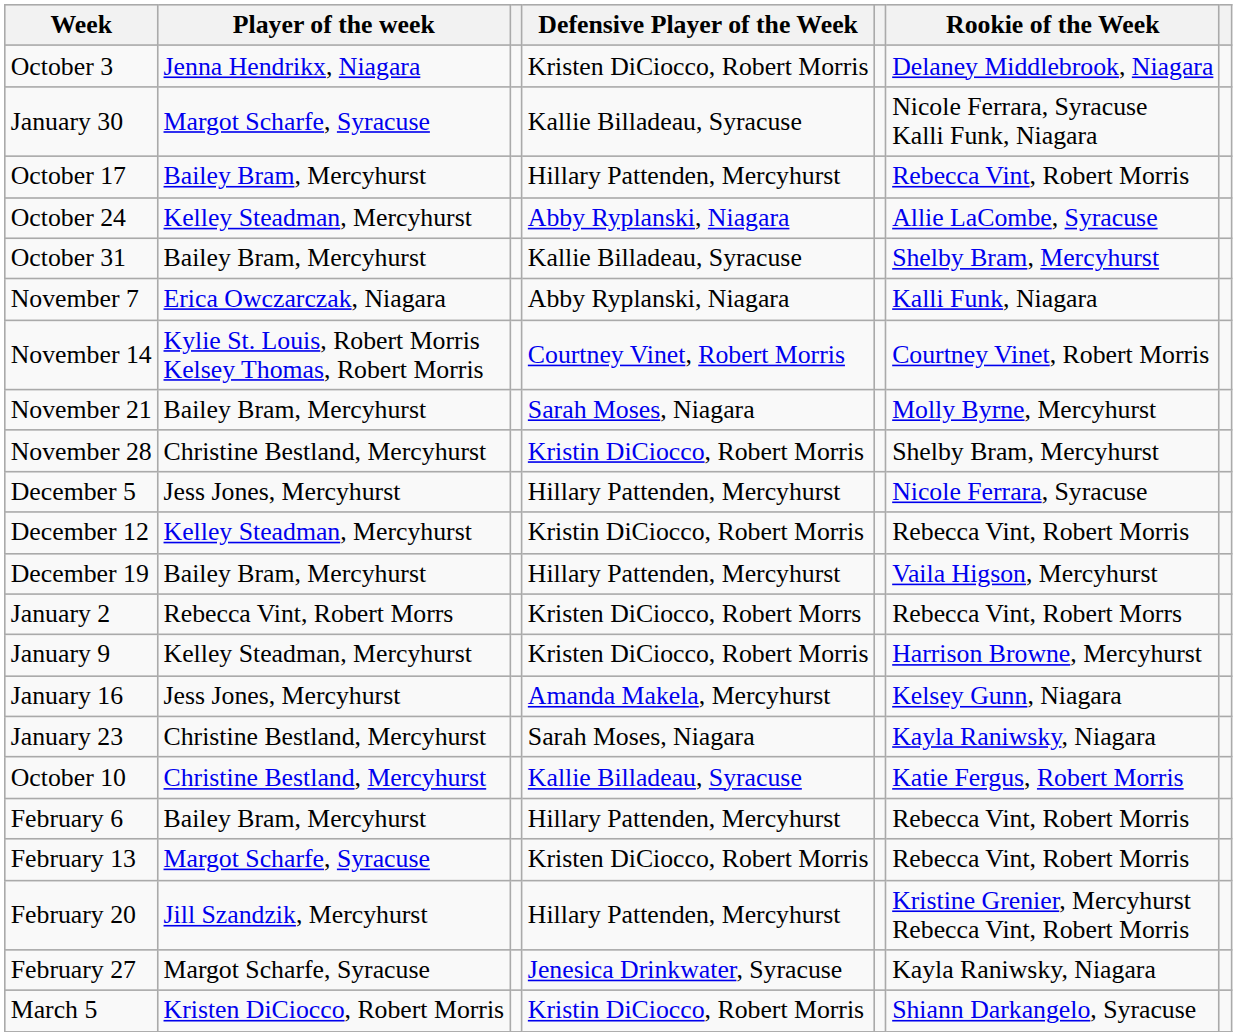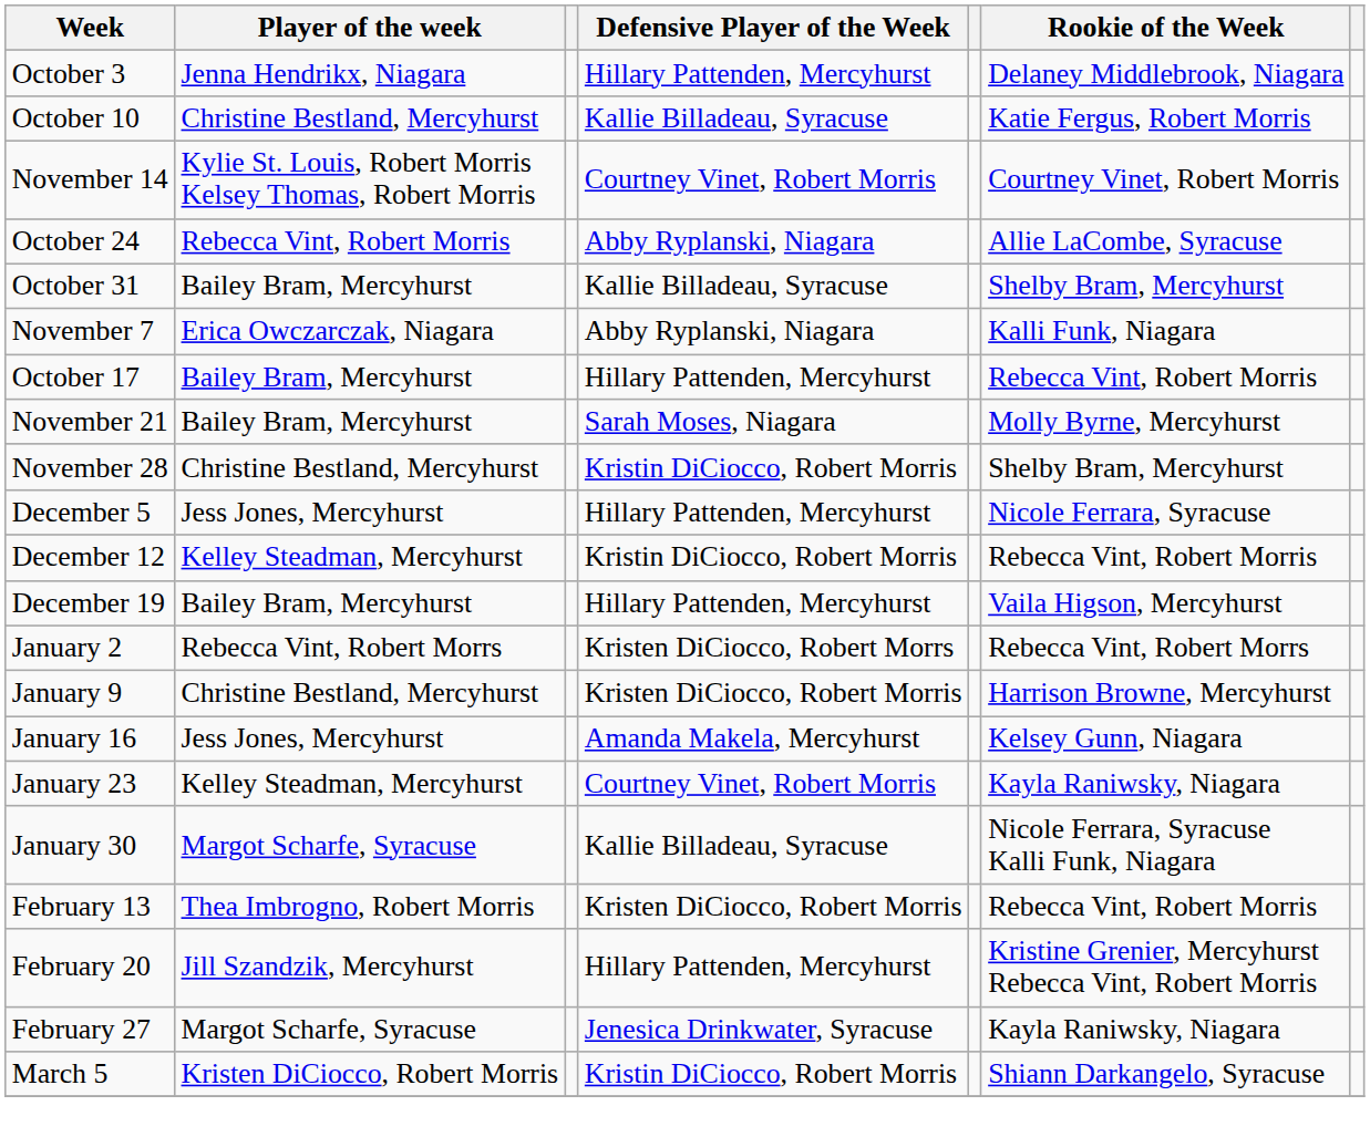October 3 | Defensive Player of the Week: Kristen DiCiocco, Robert Morris -> Hillary Pattenden, Mercyhurst
rows swapped: October 10 <-> January 30
rows swapped: October 17 <-> November 14
October 24 | Player of the week: Kelley Steadman, Mercyhurst -> Rebecca Vint, Robert Morris
January 9 | Player of the week: Kelley Steadman, Mercyhurst -> Christine Bestland, Mercyhurst
January 23 | Player of the week: Christine Bestland, Mercyhurst -> Kelley Steadman, Mercyhurst
January 23 | Defensive Player of the Week: Sarah Moses, Niagara -> Courtney Vinet, Robert Morris
- row: February 6 | Bailey Bram, Mercyhurst | Hillary Pattenden, Mercyhurst | Rebecca Vint, Robert Morris
February 13 | Player of the week: Margot Scharfe, Syracuse -> Thea Imbrogno, Robert Morris
